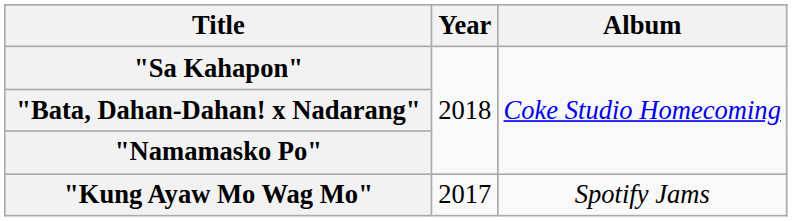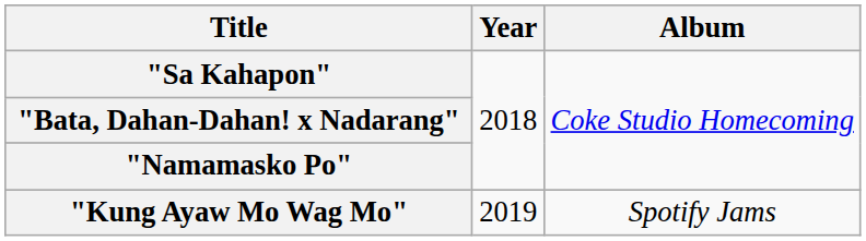"Kung Ayaw Mo Wag Mo" | Year: 2017 -> 2019
